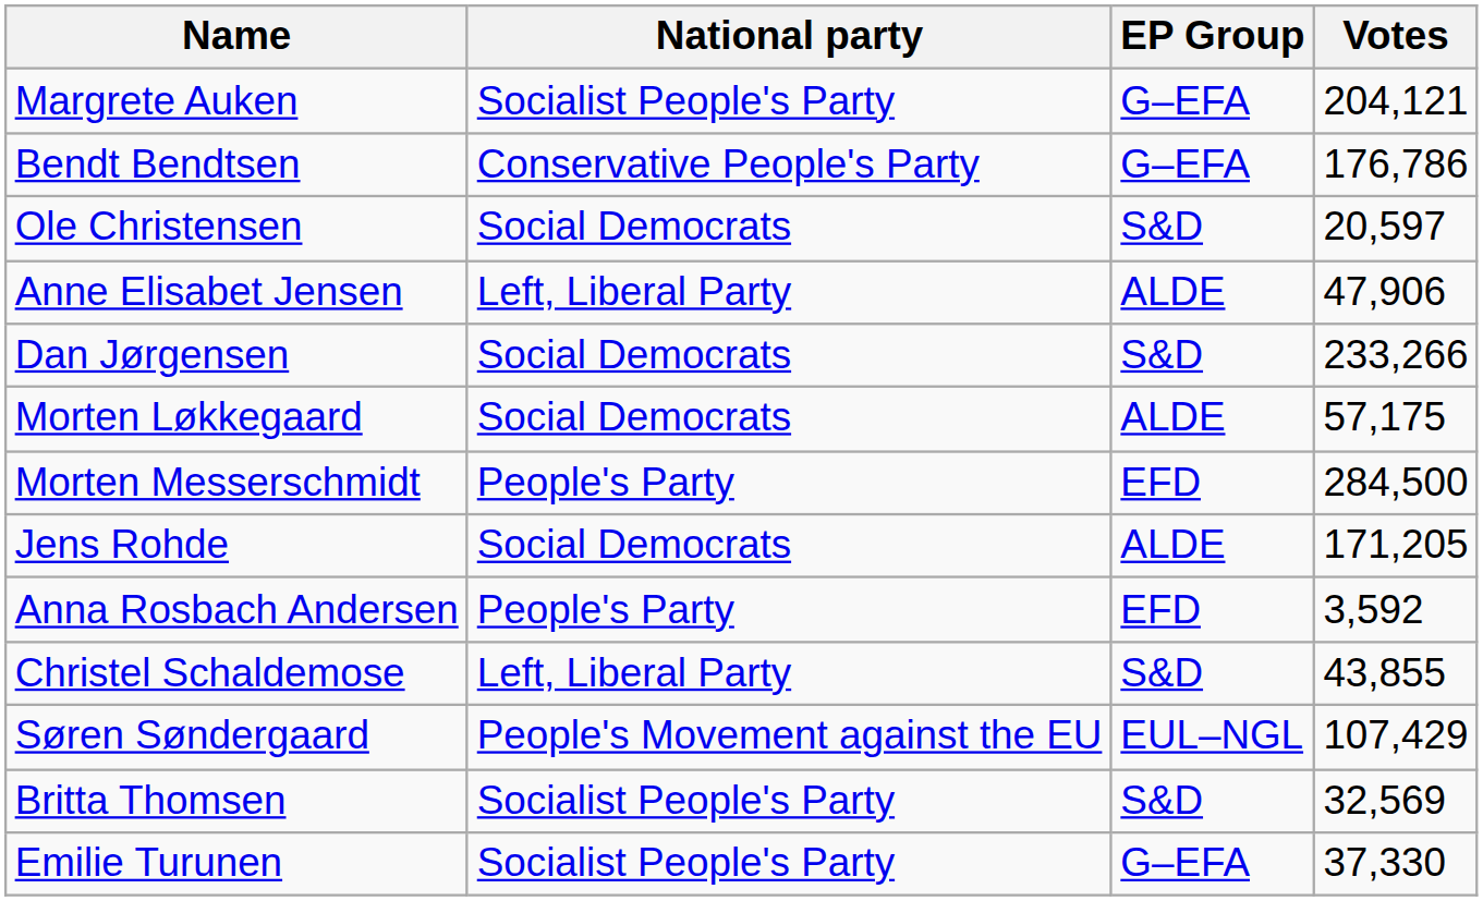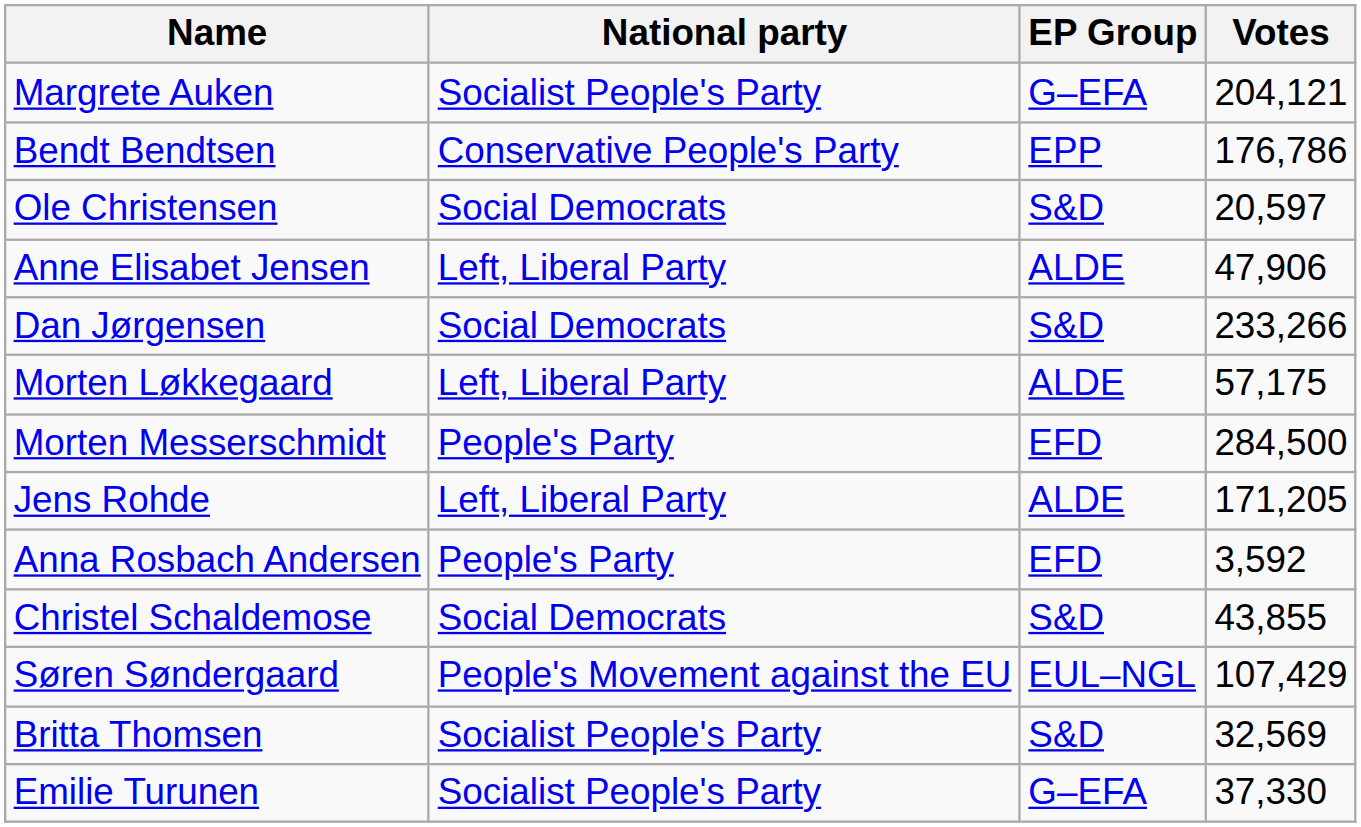Bendt Bendtsen | EP Group: G–EFA -> EPP
Morten Løkkegaard | National party: Social Democrats -> Left, Liberal Party
Jens Rohde | National party: Social Democrats -> Left, Liberal Party
Christel Schaldemose | National party: Left, Liberal Party -> Social Democrats
